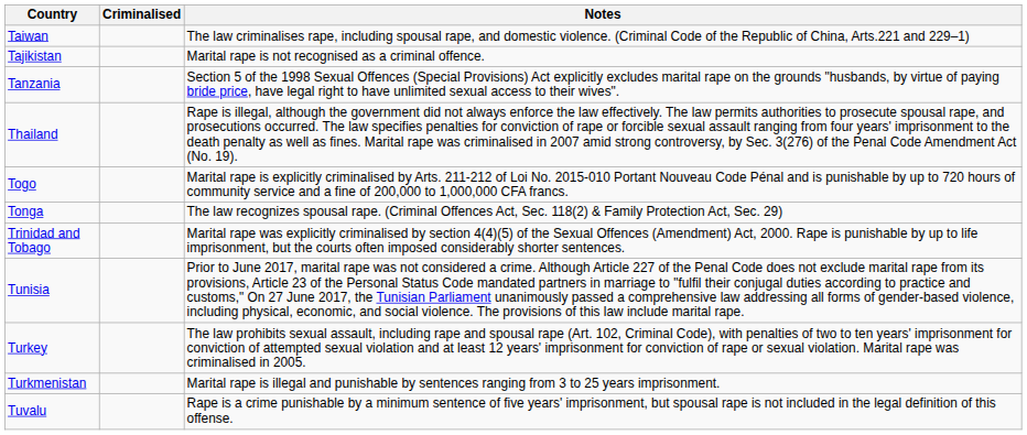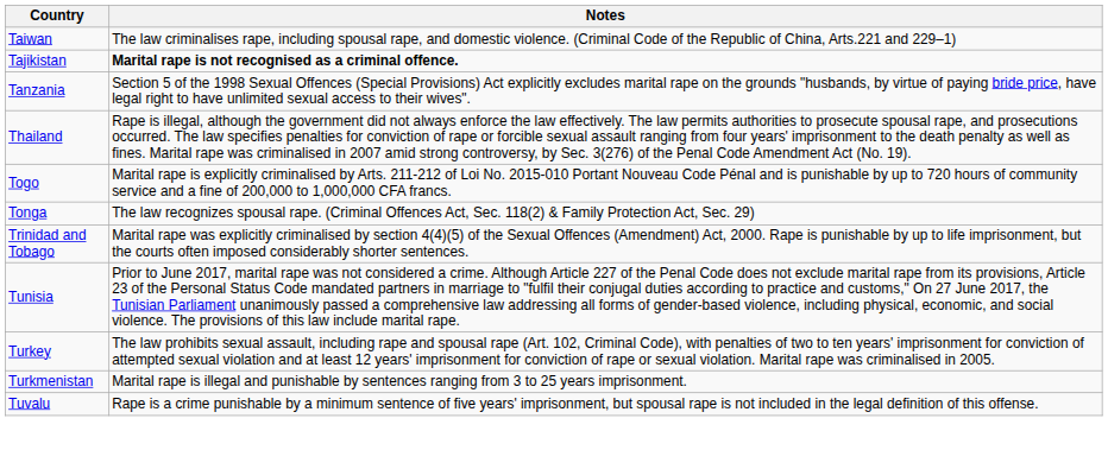- column: Criminalised
Tajikistan | Notes: normal -> bold
